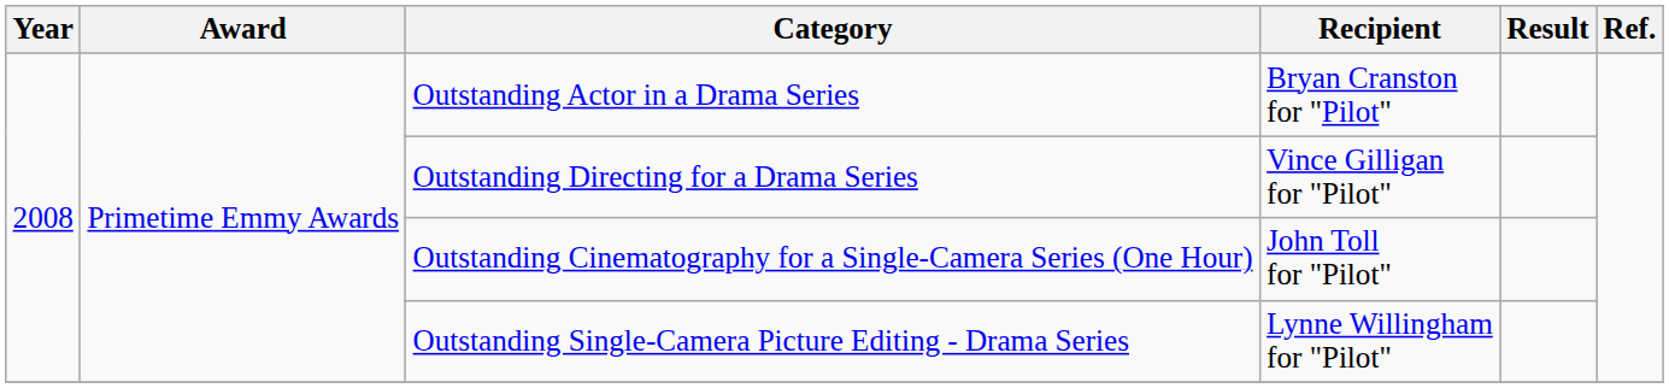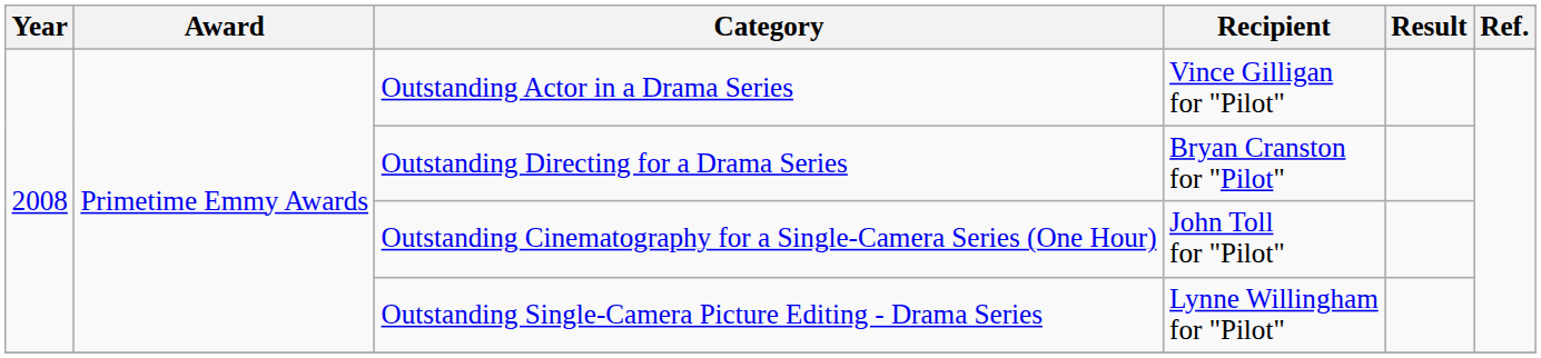Outstanding Actor in a Drama Series | Recipient: Bryan Cranston for "Pilot" -> Vince Gilligan for "Pilot"
Outstanding Directing for a Drama Series | Recipient: Vince Gilligan for "Pilot" -> Bryan Cranston for "Pilot"
